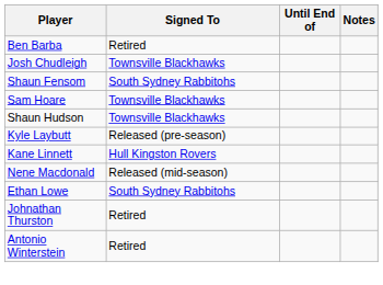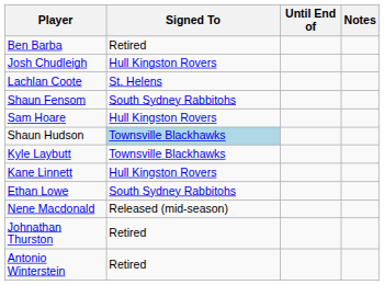Josh Chudleigh | Signed To: Townsville Blackhawks -> Hull Kingston Rovers
+ row: Lachlan Coote | St. Helens
Sam Hoare | Signed To: Townsville Blackhawks -> Hull Kingston Rovers
Shaun Hudson | Signed To: no background -> lightblue background
Kyle Laybutt | Signed To: Released (pre-season) -> Townsville Blackhawks
rows swapped: Ethan Lowe <-> Nene Macdonald
